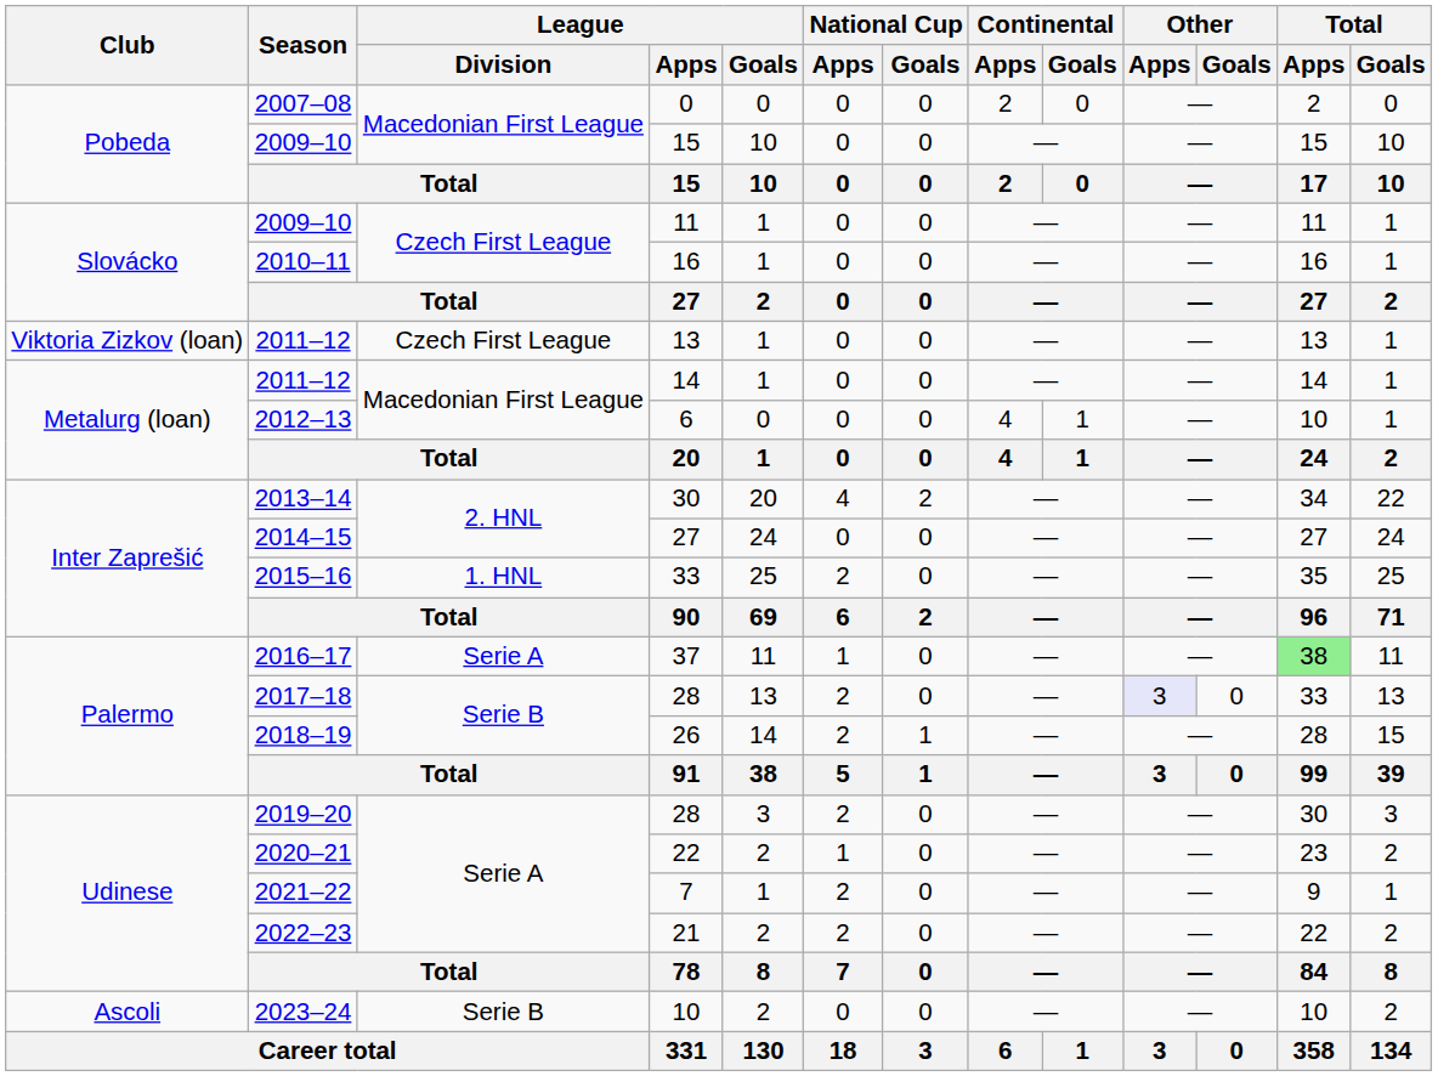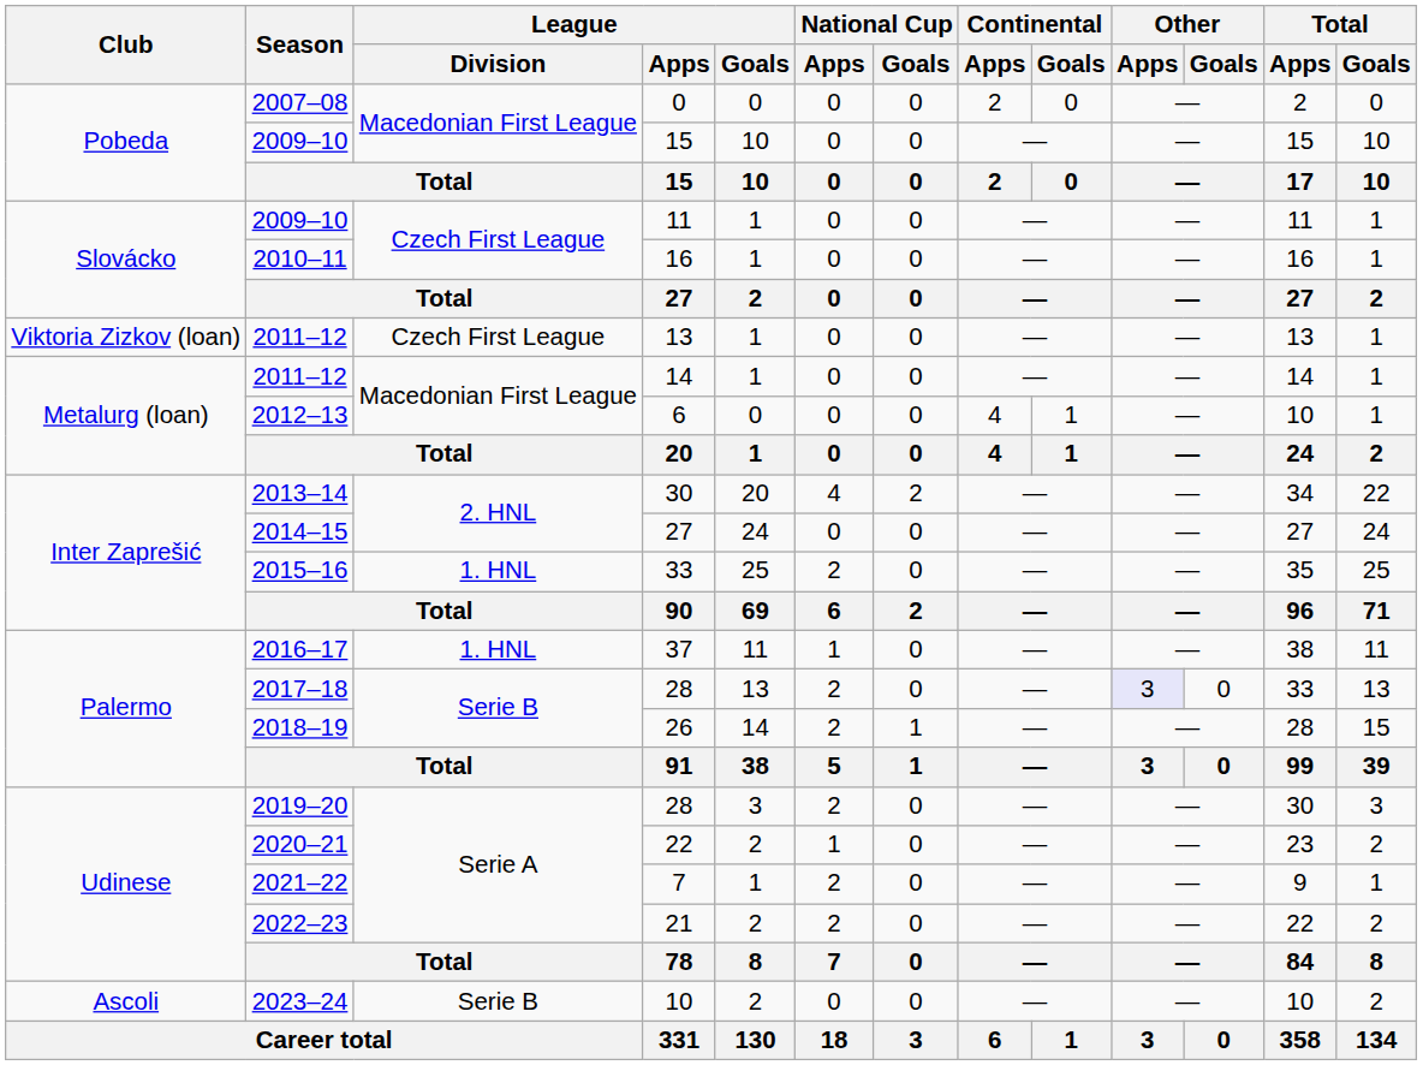37 | League / Division: Serie A -> 1. HNL
37 | Total / Apps: lightgreen background -> no background
